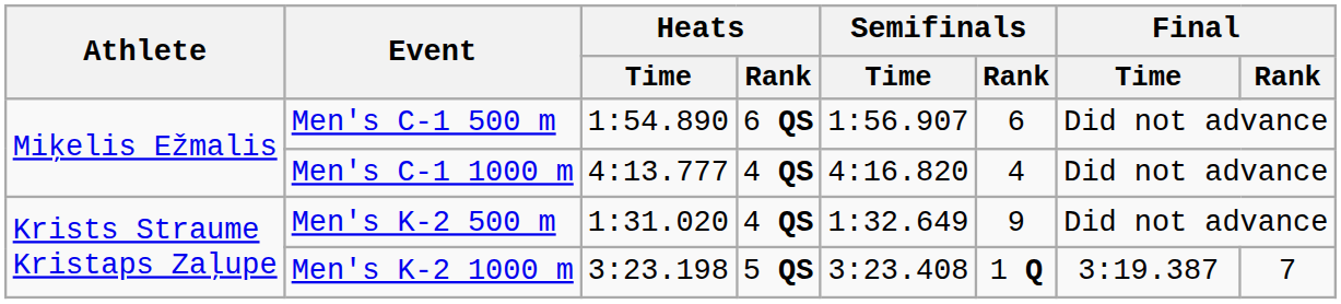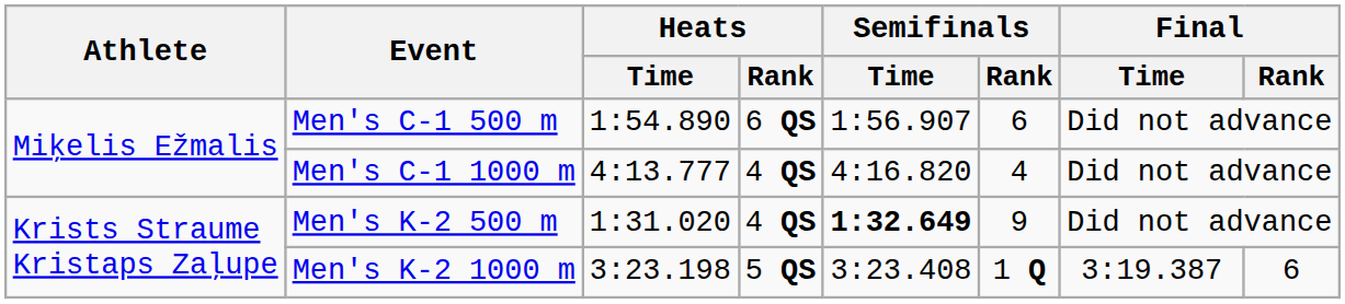Men's K-2 500 m | Semifinals / Time: normal -> bold
Men's K-2 1000 m | Final / Rank: 7 -> 6
